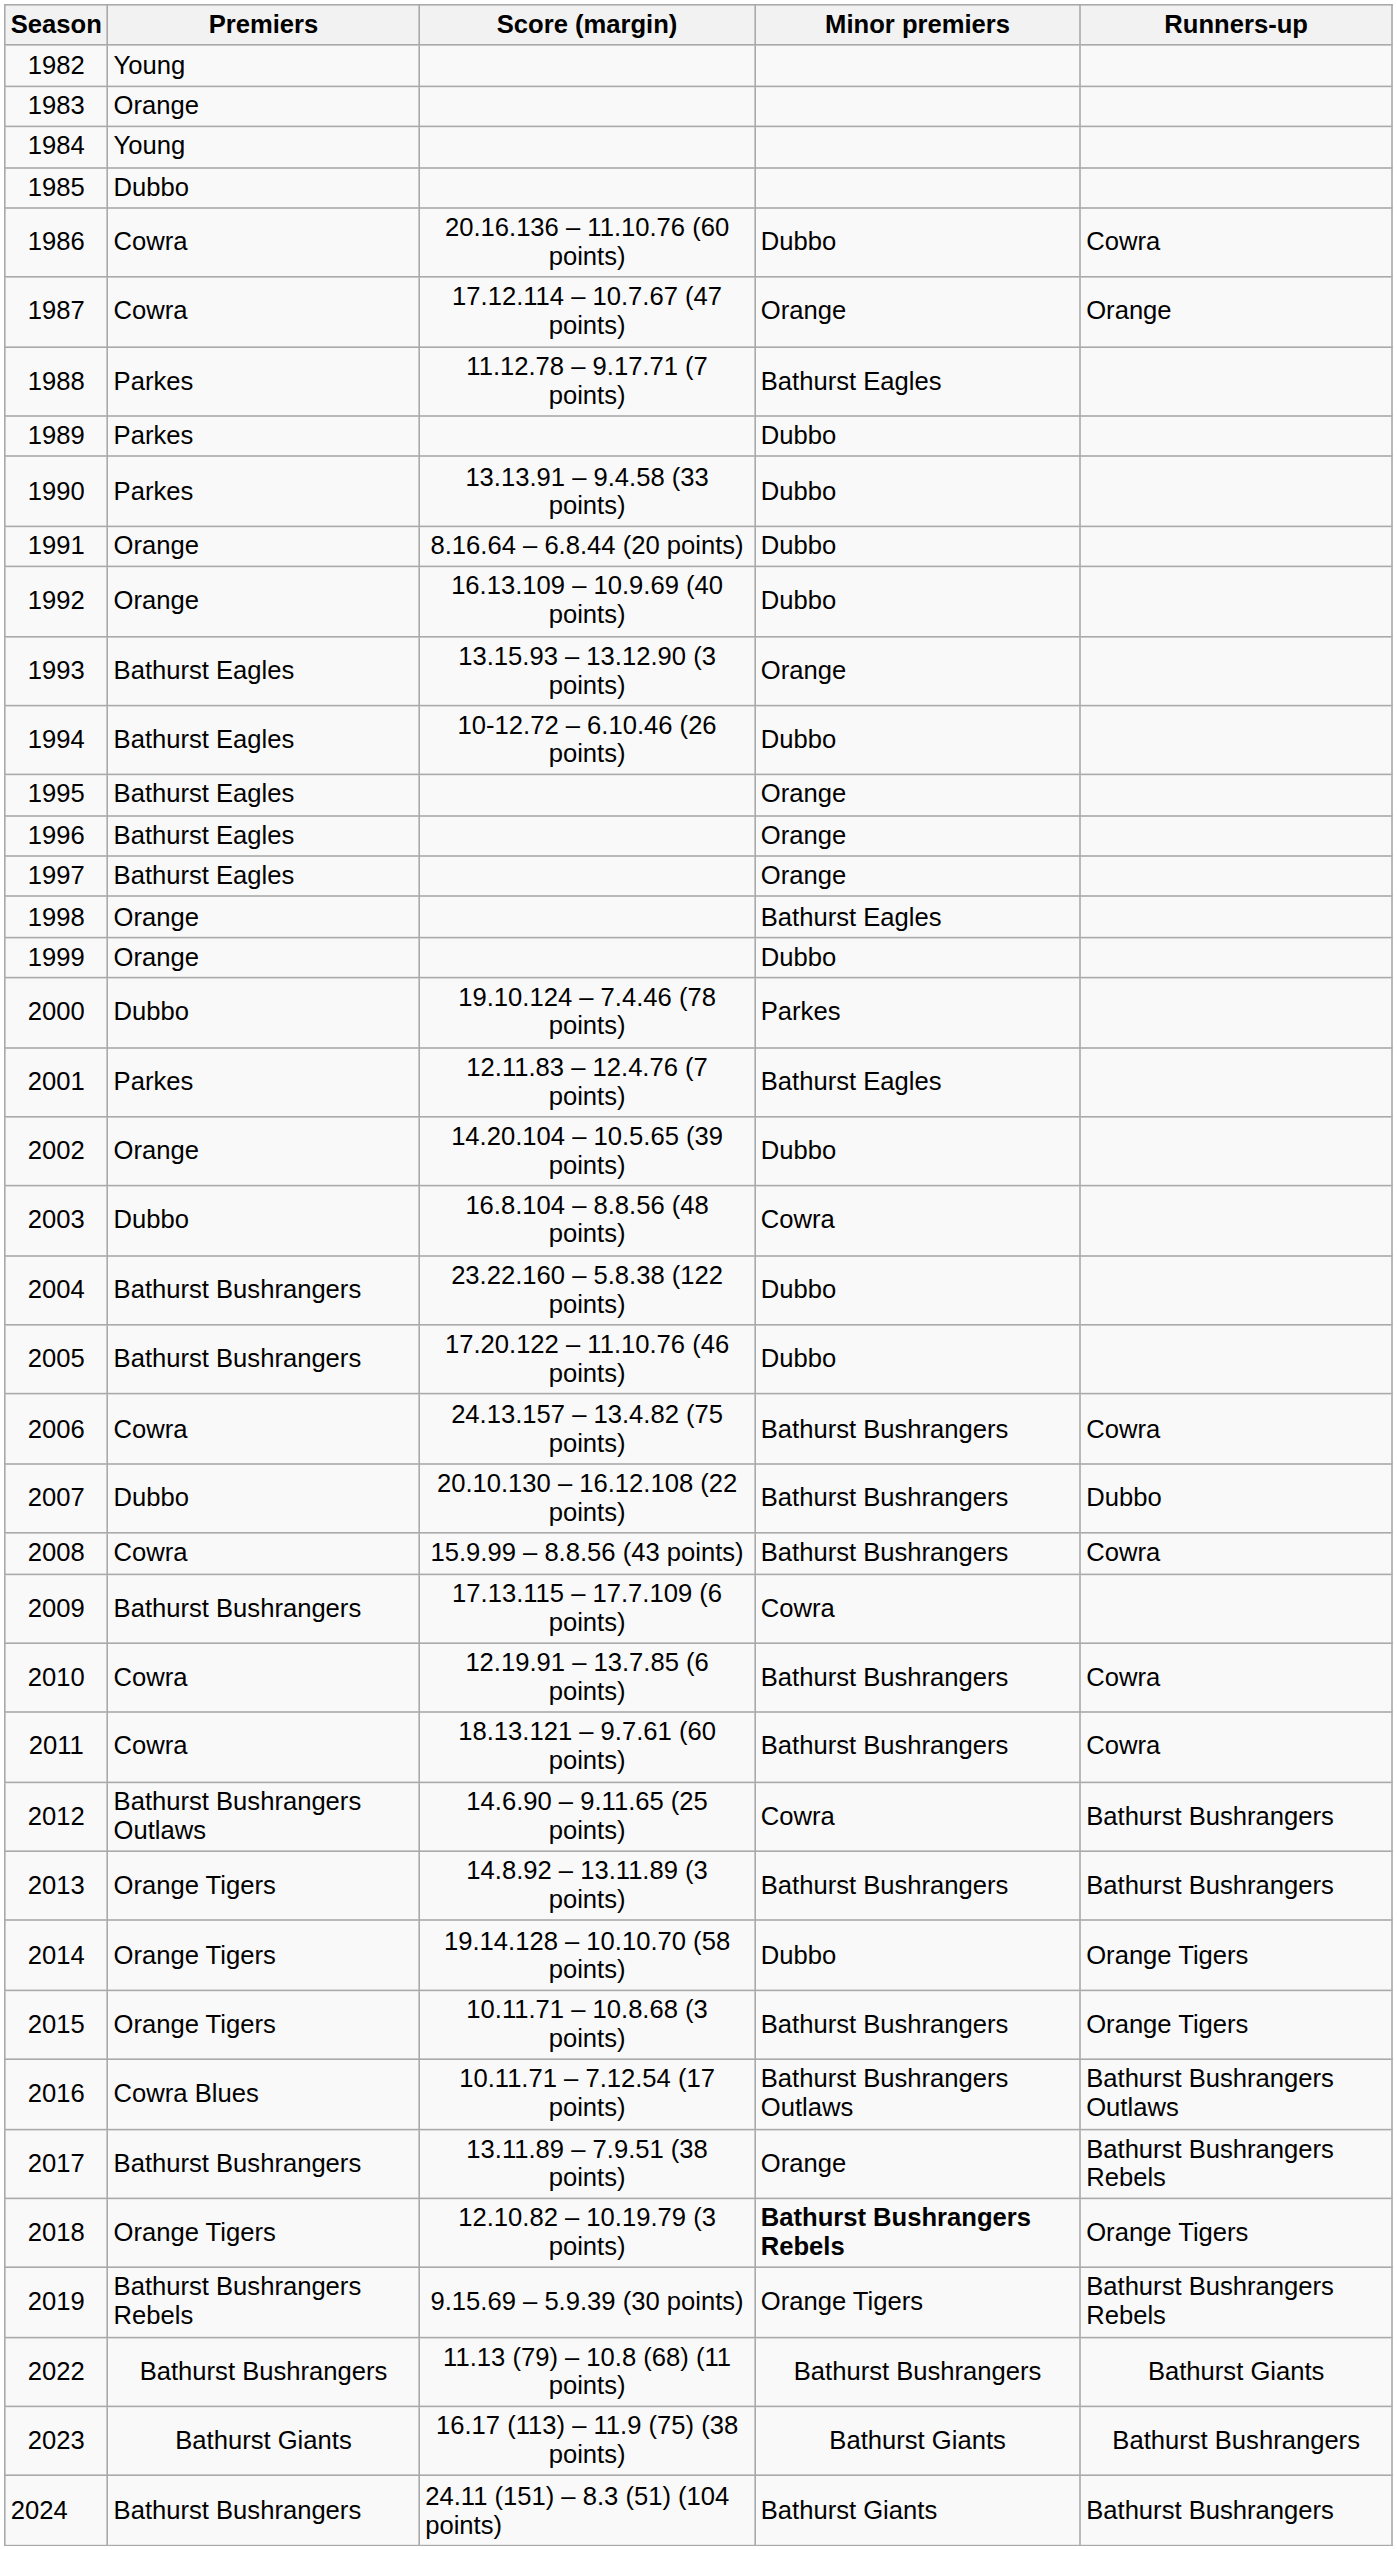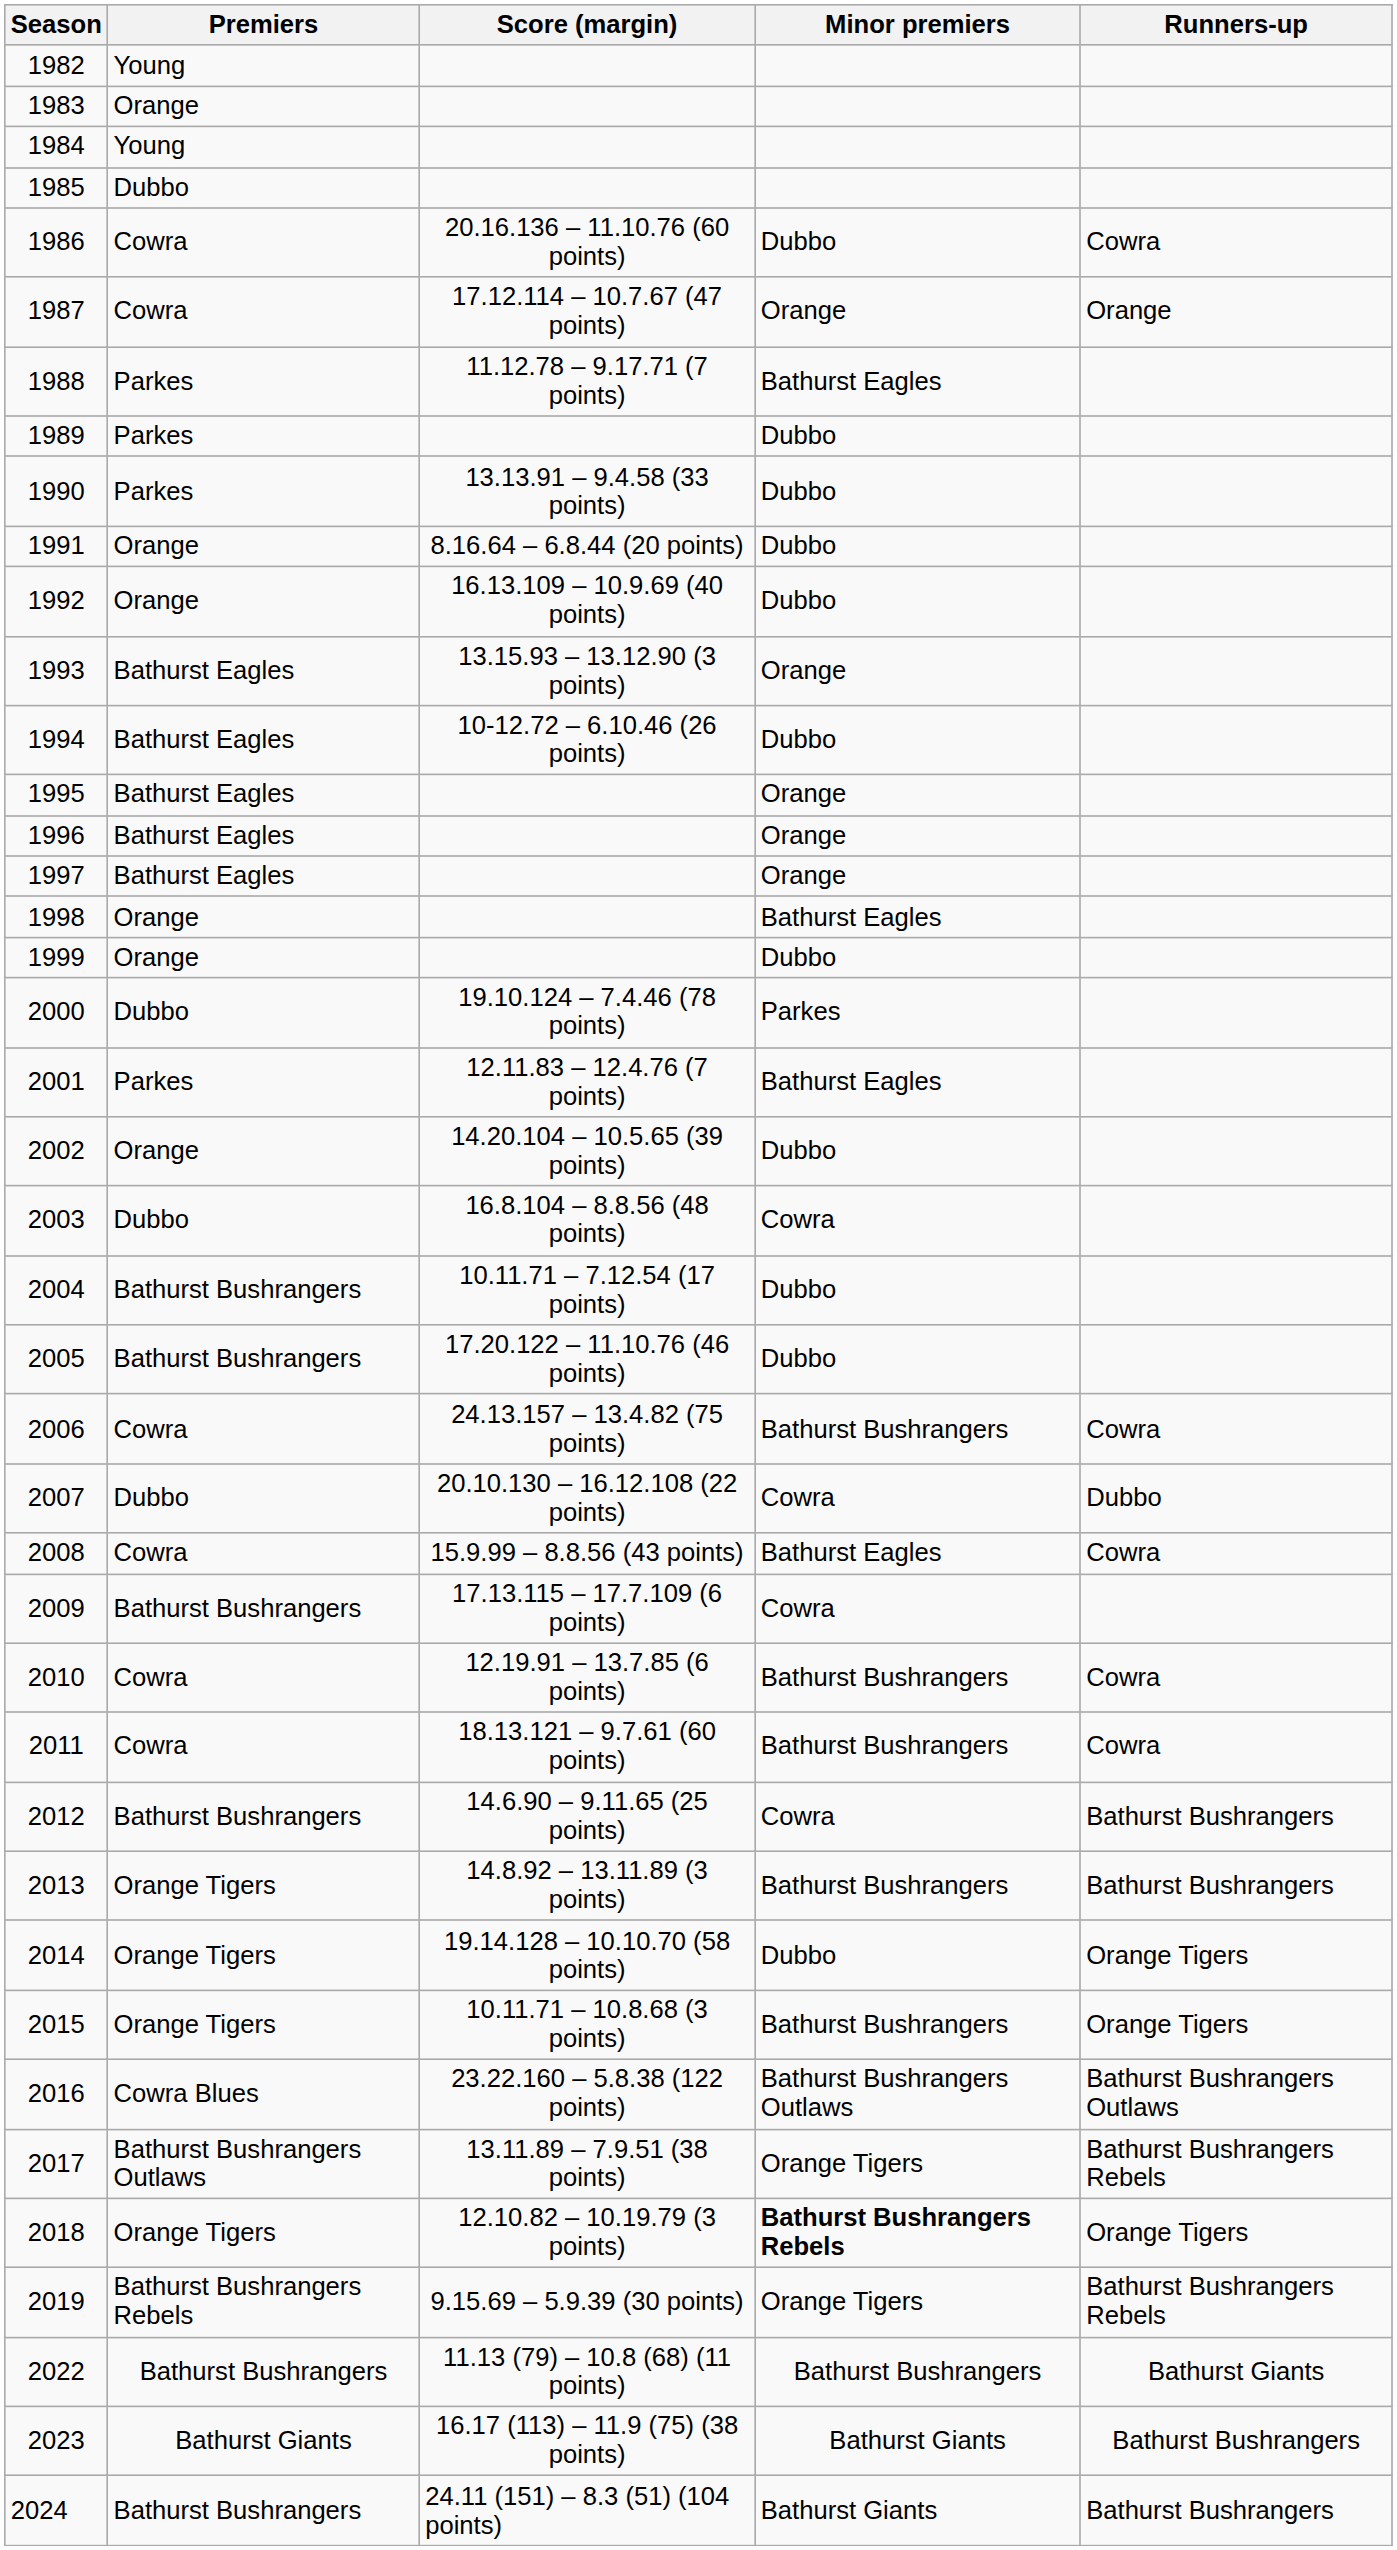2004 | Score (margin): 23.22.160 – 5.8.38 (122 points) -> 10.11.71 – 7.12.54 (17 points)
2007 | Minor premiers: Bathurst Bushrangers -> Cowra
2008 | Minor premiers: Bathurst Bushrangers -> Bathurst Eagles
2012 | Premiers: Bathurst Bushrangers Outlaws -> Bathurst Bushrangers
2016 | Score (margin): 10.11.71 – 7.12.54 (17 points) -> 23.22.160 – 5.8.38 (122 points)
2017 | Premiers: Bathurst Bushrangers -> Bathurst Bushrangers Outlaws
2017 | Minor premiers: Orange -> Orange Tigers
